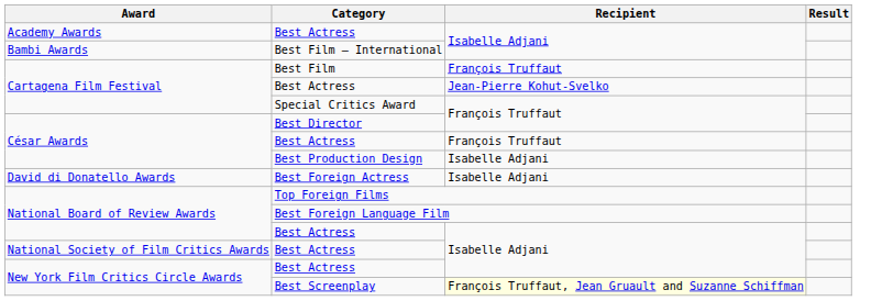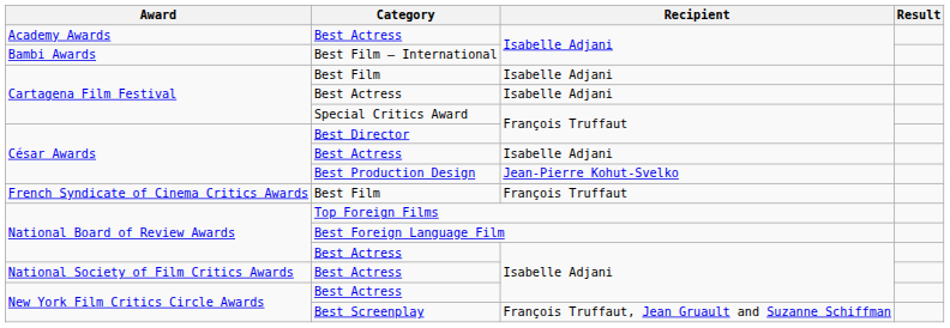Cartagena Film Festival / Best Film | Recipient: François Truffaut -> Isabelle Adjani
Cartagena Film Festival / Best Actress | Recipient: Jean-Pierre Kohut-Svelko -> Isabelle Adjani
César Awards / Best Actress | Recipient: François Truffaut -> Isabelle Adjani
Best Production Design | Recipient: Isabelle Adjani -> Jean-Pierre Kohut-Svelko
- row: David di Donatello Awards | Best Foreign Actress | Isabelle Adjani
+ row: French Syndicate of Cinema Critics Awards | Best Film | François Truffaut
Best Screenplay | Recipient: lightyellow background -> no background
